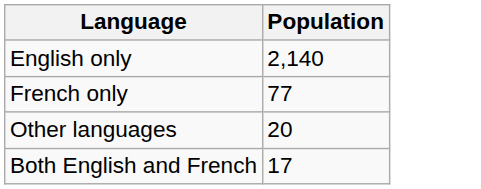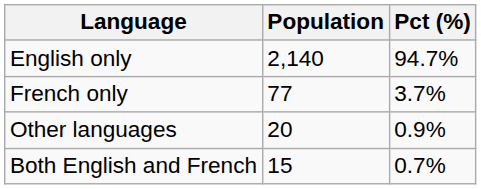+ column: Pct (%) | 94.7% | 3.7% | 0.9% | 0.7%
Both English and French | Population: 17 -> 15
